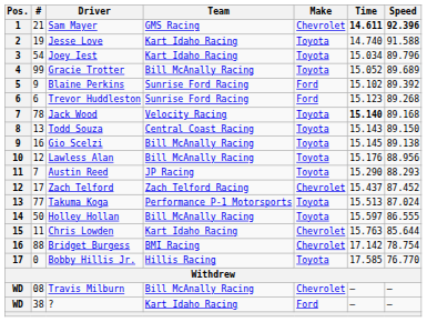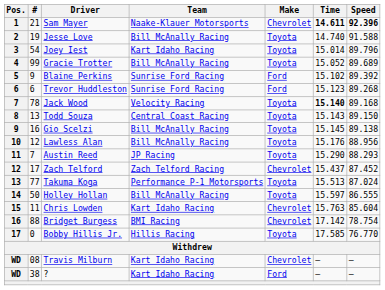Sam Mayer | Team: GMS Racing -> Naake-Klauer Motorsports
Jesse Love | Team: Kart Idaho Racing -> Bill McAnally Racing
Joey Iest | Time: 15.034 -> 15.014
Chris Lowden | Speed: 85.644 -> 85.604
Travis Milburn | Team: Bill McAnally Racing -> Kart Idaho Racing
